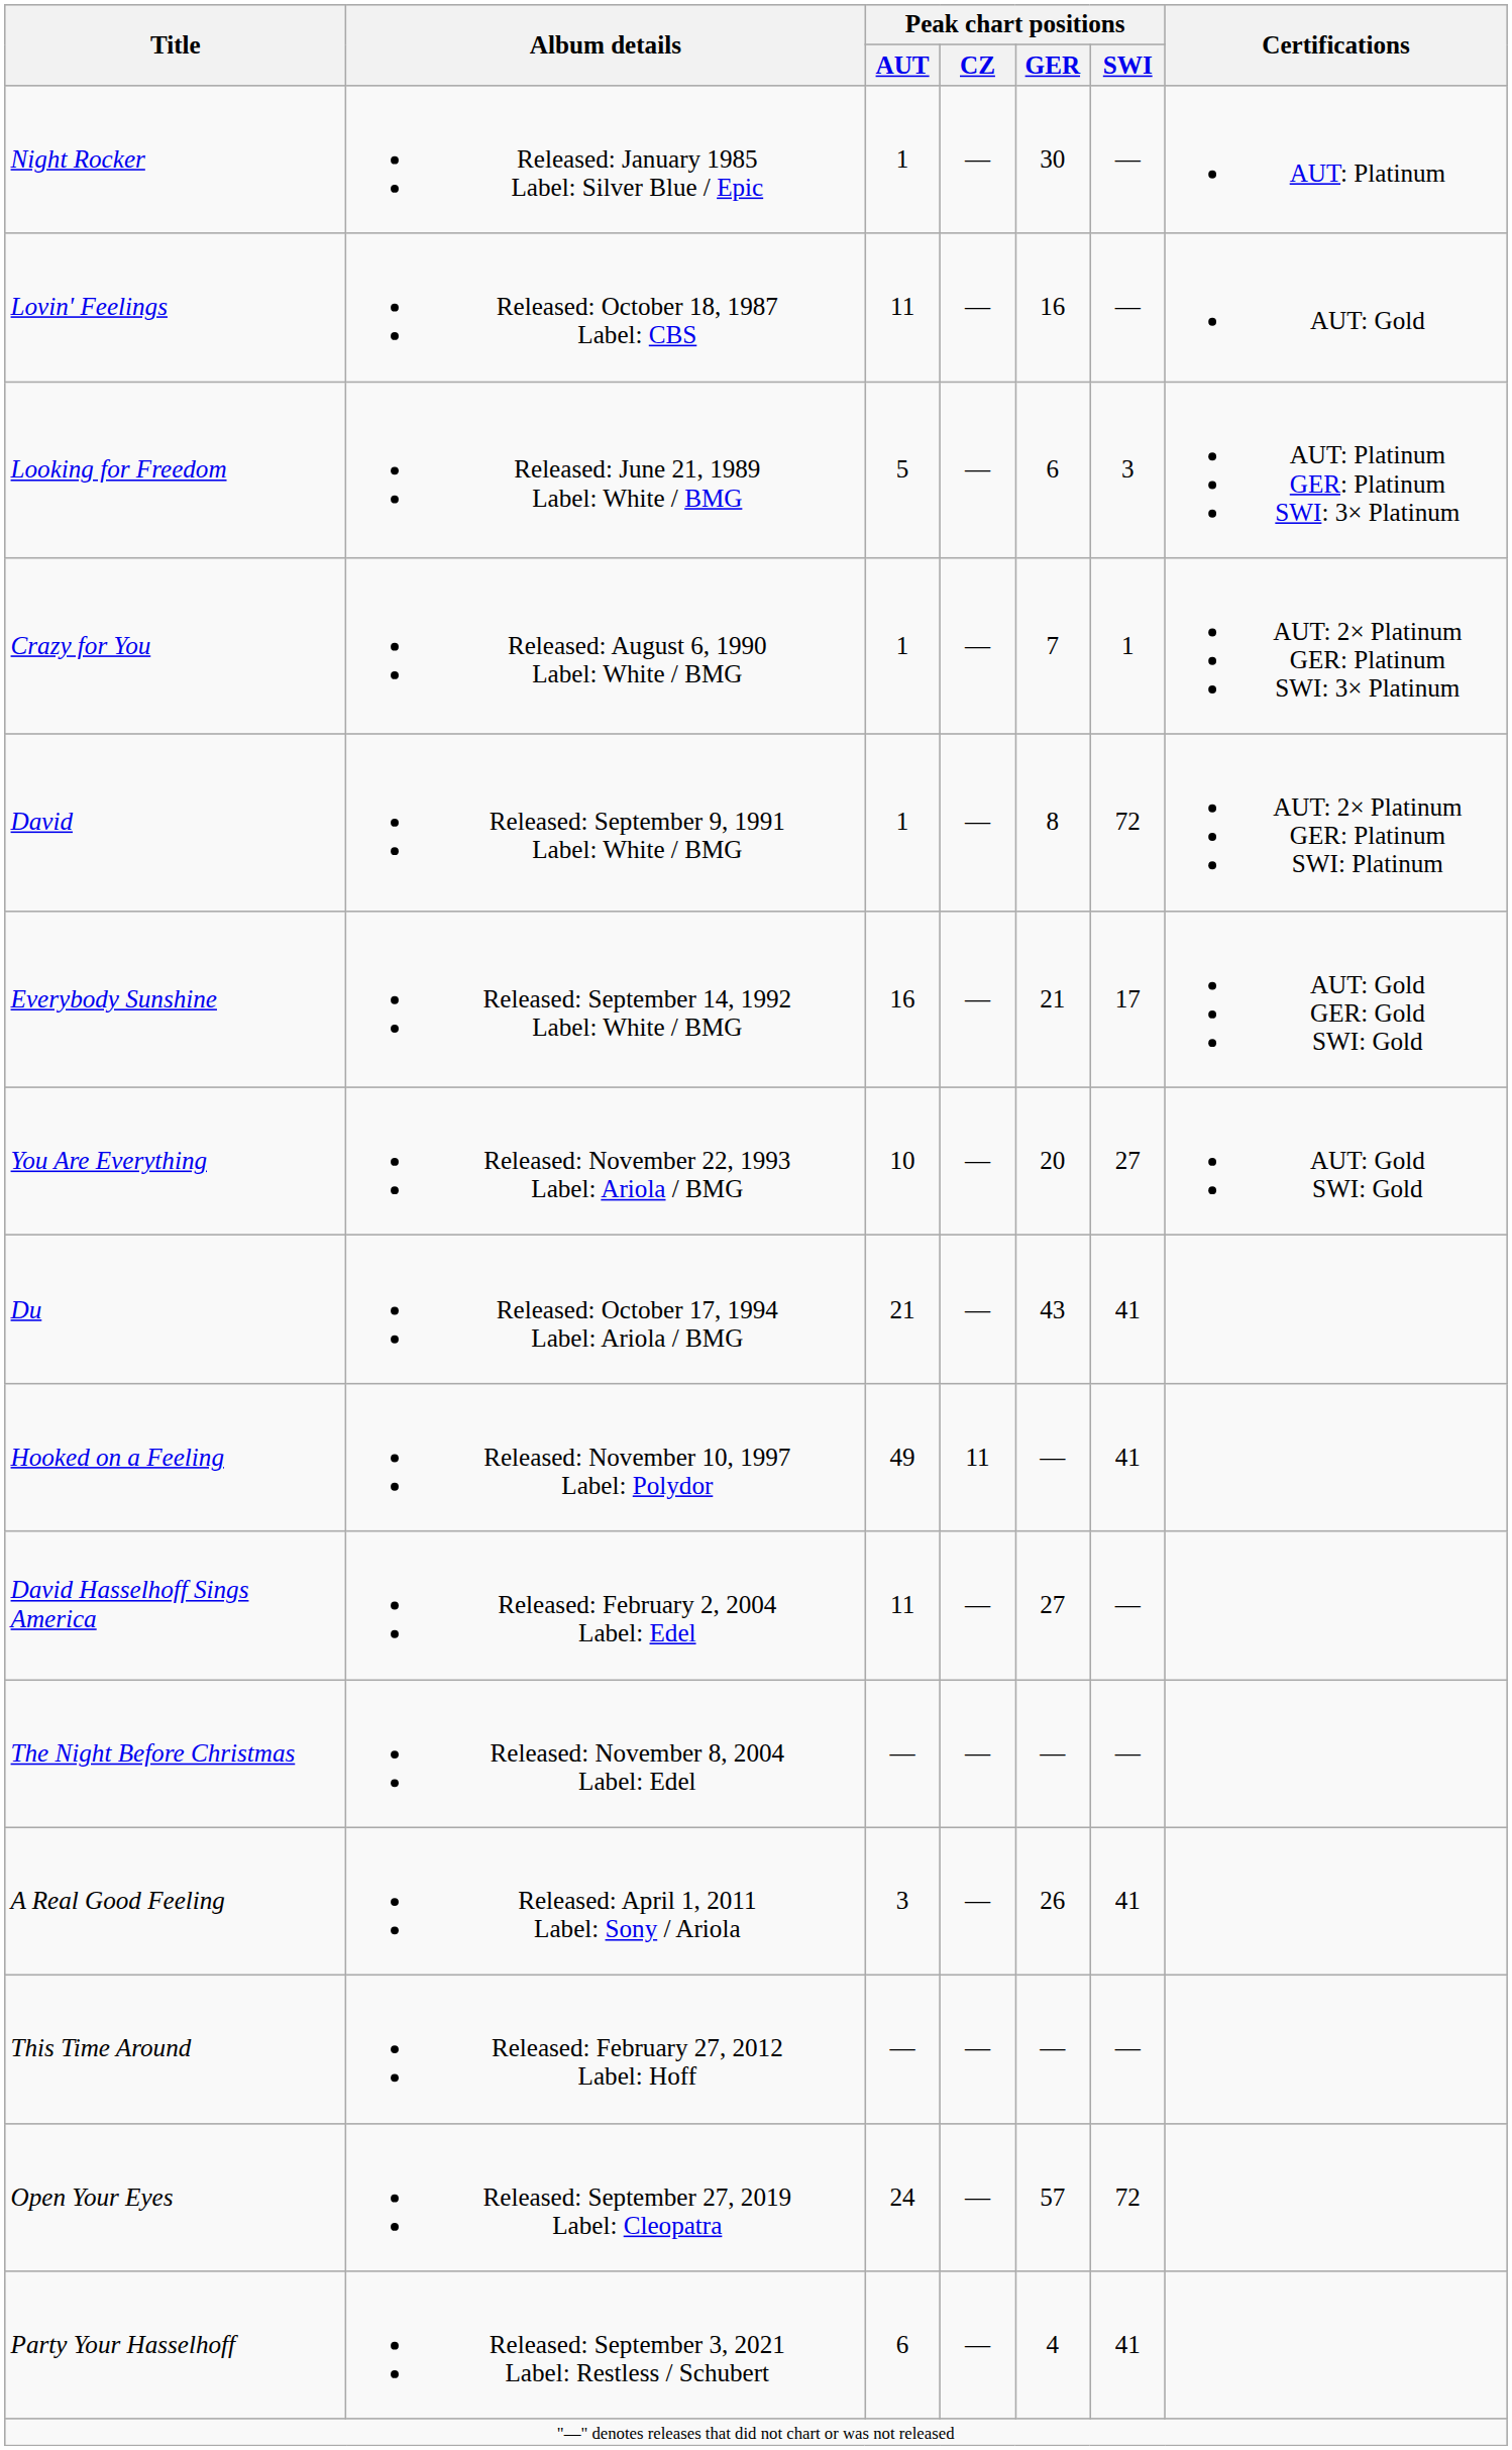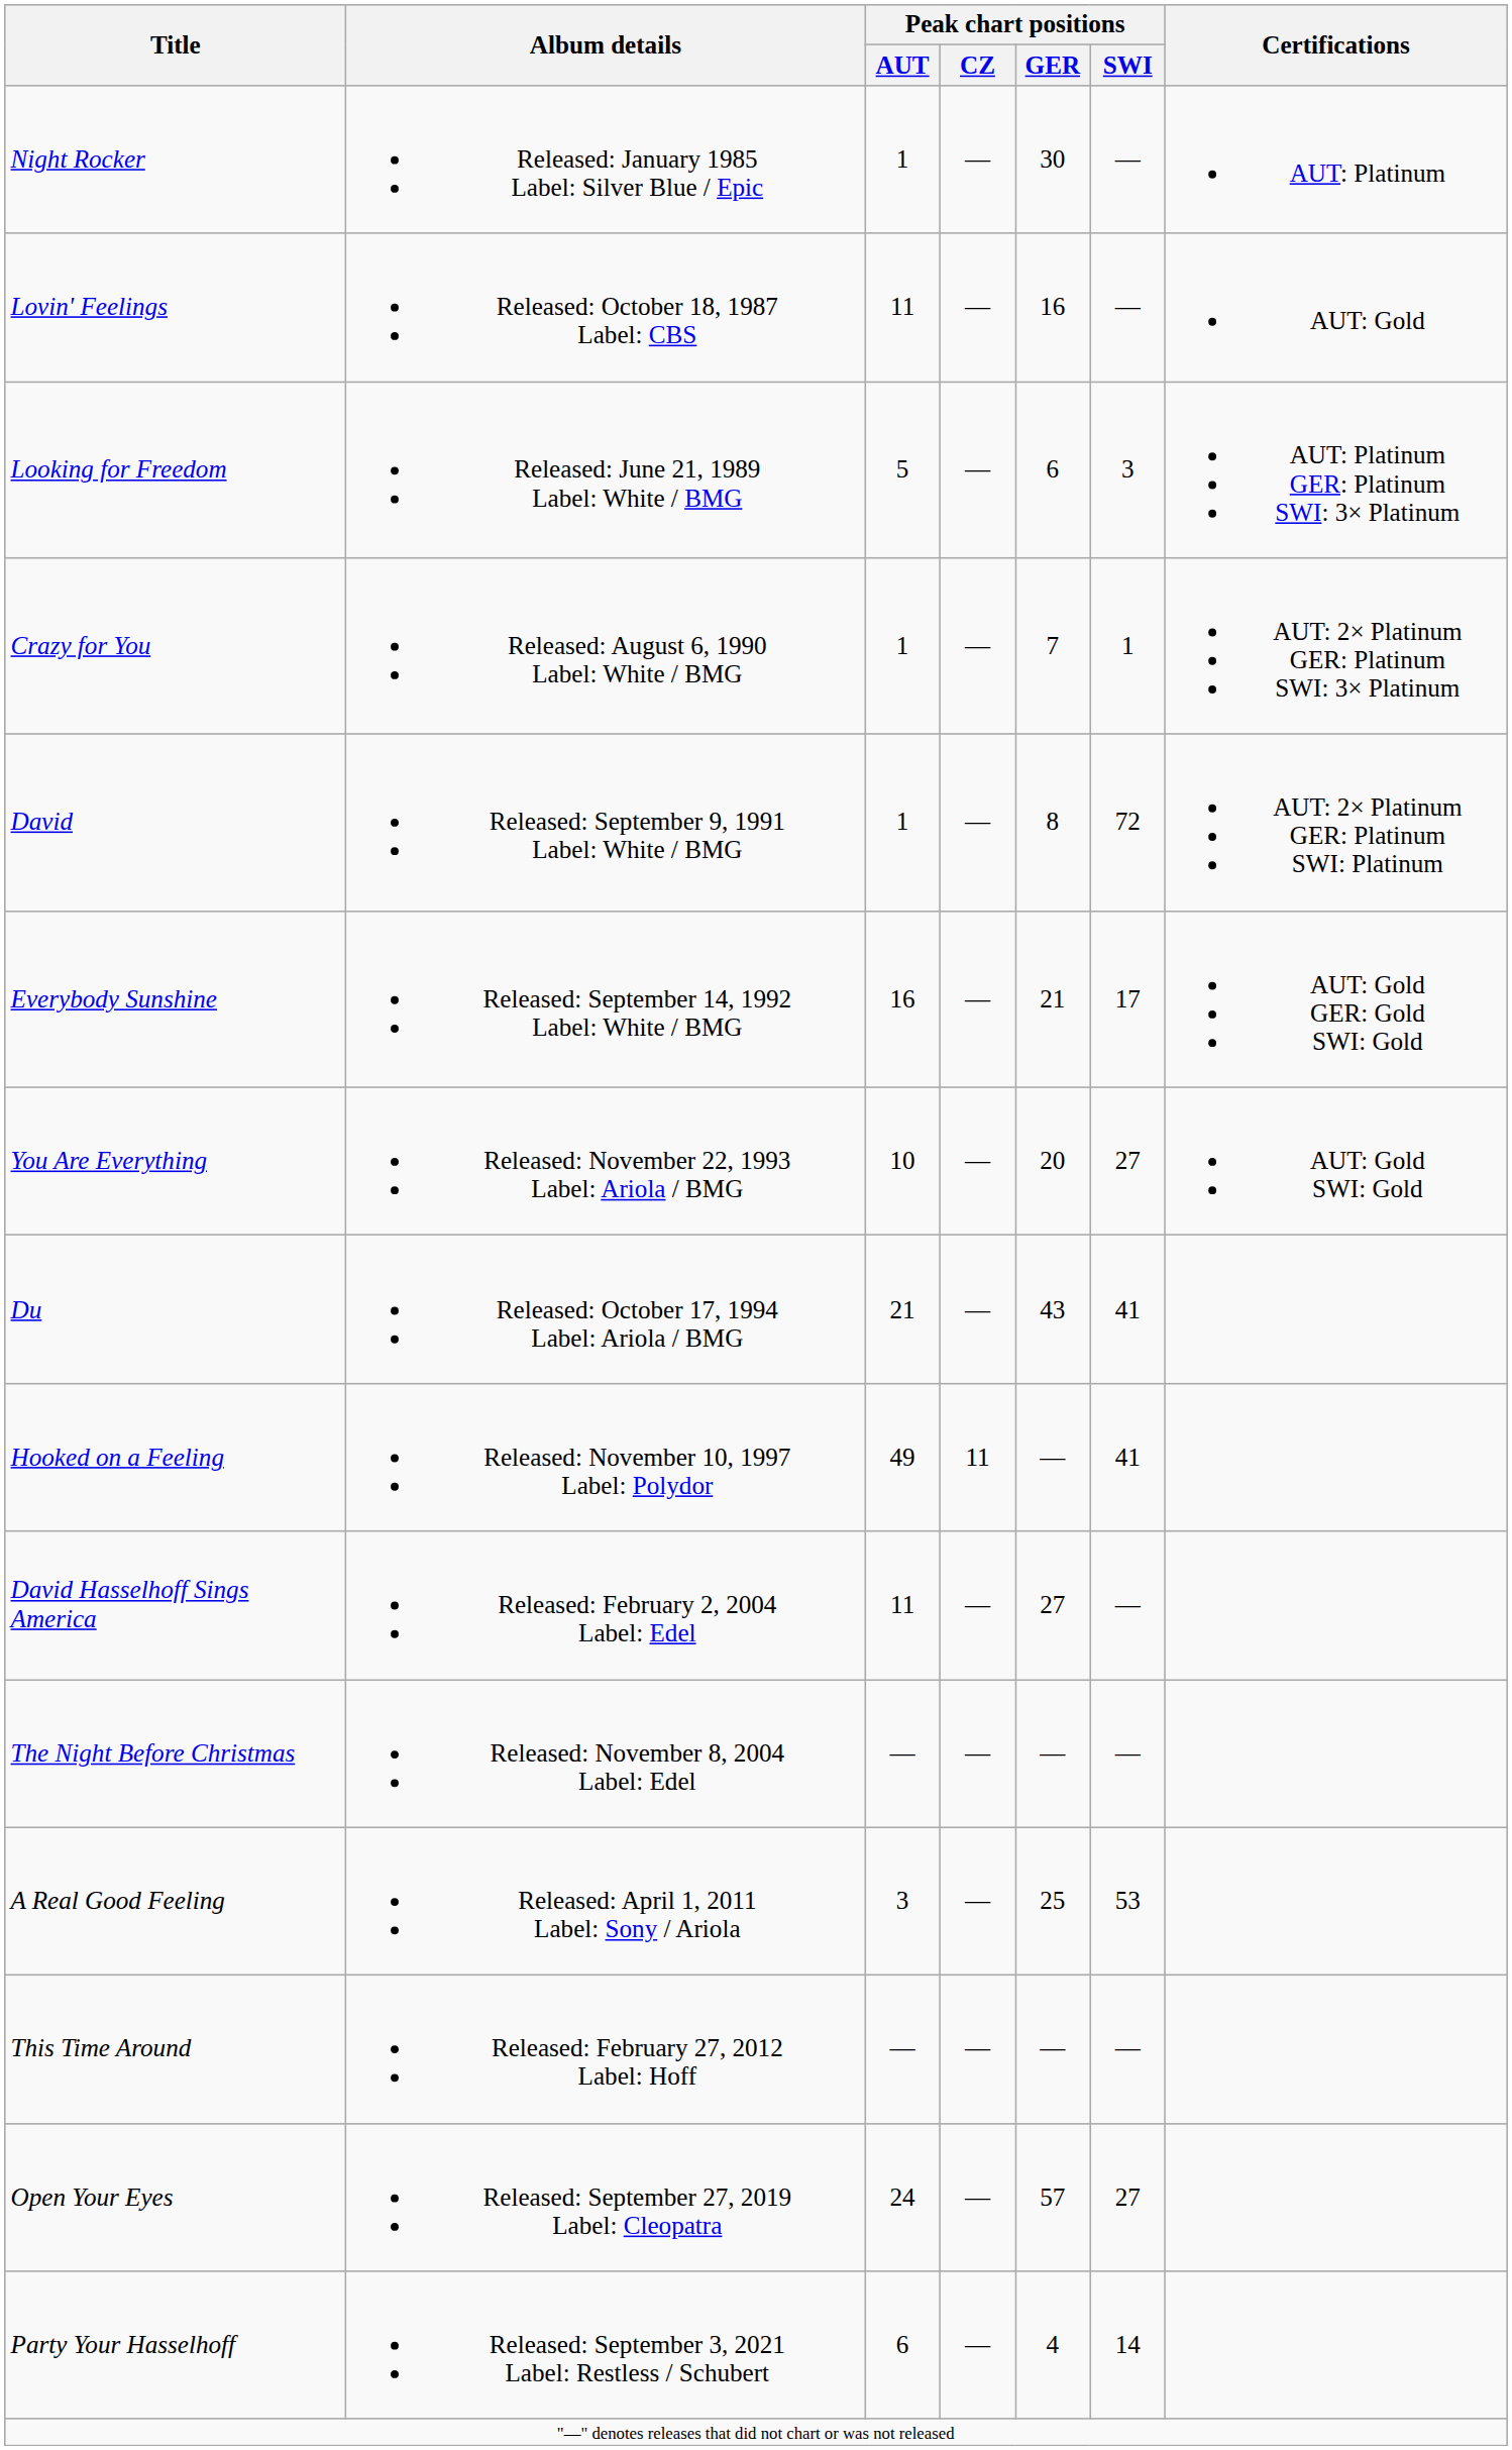A Real Good Feeling | Peak chart positions / GER: 26 -> 25
A Real Good Feeling | Peak chart positions / SWI: 41 -> 53
Open Your Eyes | Peak chart positions / SWI: 72 -> 27
Party Your Hasselhoff | Peak chart positions / SWI: 41 -> 14
